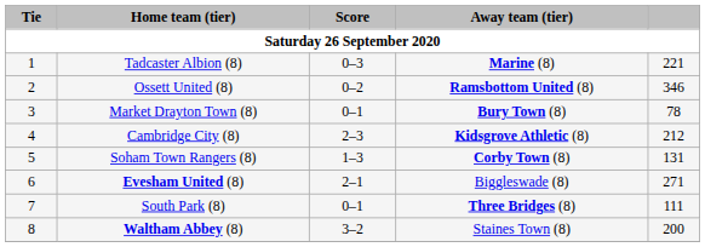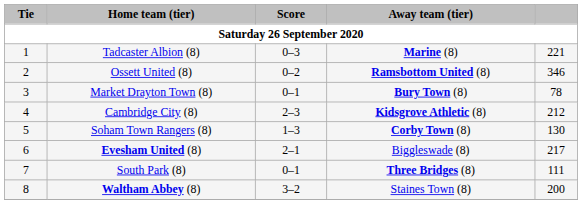Soham Town Rangers (8) | column 5: 131 -> 130
Evesham United (8) | column 5: 271 -> 217
